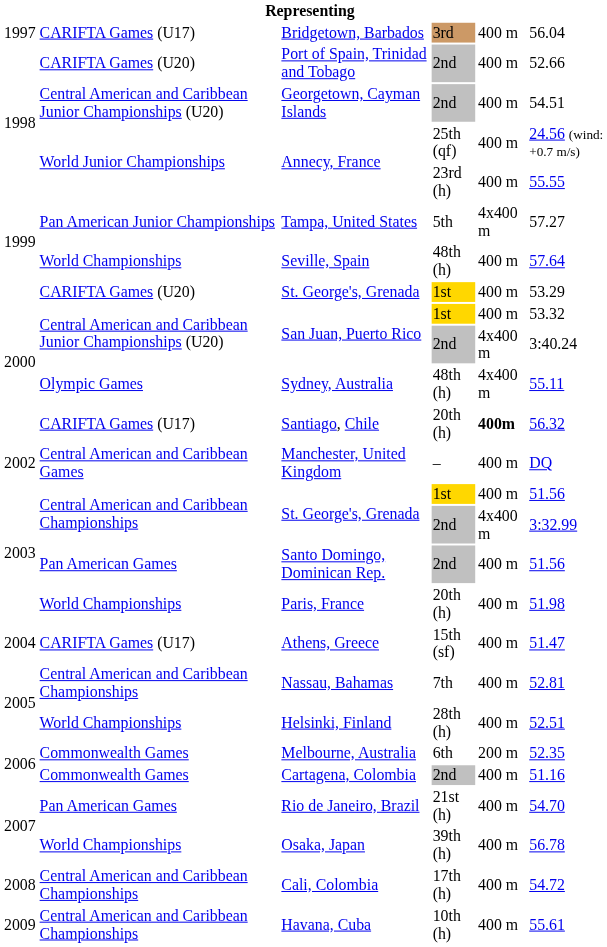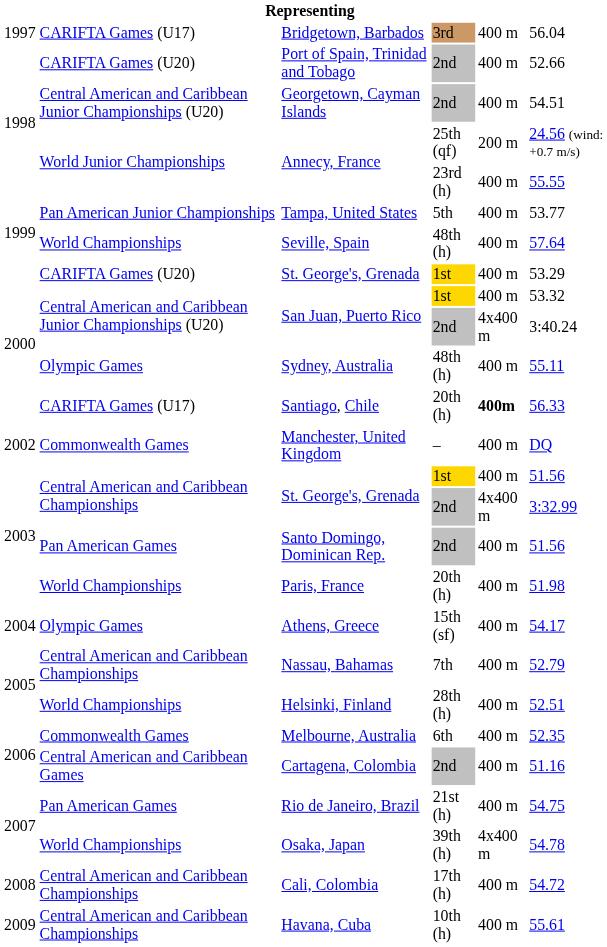Annecy, France / 25th (qf) | column 5: 400 m -> 200 m
Tampa, United States | column 5: 4x400 m -> 400 m
Tampa, United States | column 6: 57.27 -> 53.77
Sydney, Australia | column 5: 4x400 m -> 400 m
Santiago, Chile | column 6: 56.32 -> 56.33
Manchester, United Kingdom | column 2: Central American and Caribbean Games -> Commonwealth Games
Athens, Greece | column 2: CARIFTA Games (U17) -> Olympic Games
Athens, Greece | column 6: 51.47 -> 54.17
Nassau, Bahamas | column 6: 52.81 -> 52.79
Melbourne, Australia | column 5: 200 m -> 400 m
Cartagena, Colombia | column 2: Commonwealth Games -> Central American and Caribbean Games
Rio de Janeiro, Brazil | column 6: 54.70 -> 54.75
Osaka, Japan | column 5: 400 m -> 4x400 m
Osaka, Japan | column 6: 56.78 -> 54.78
